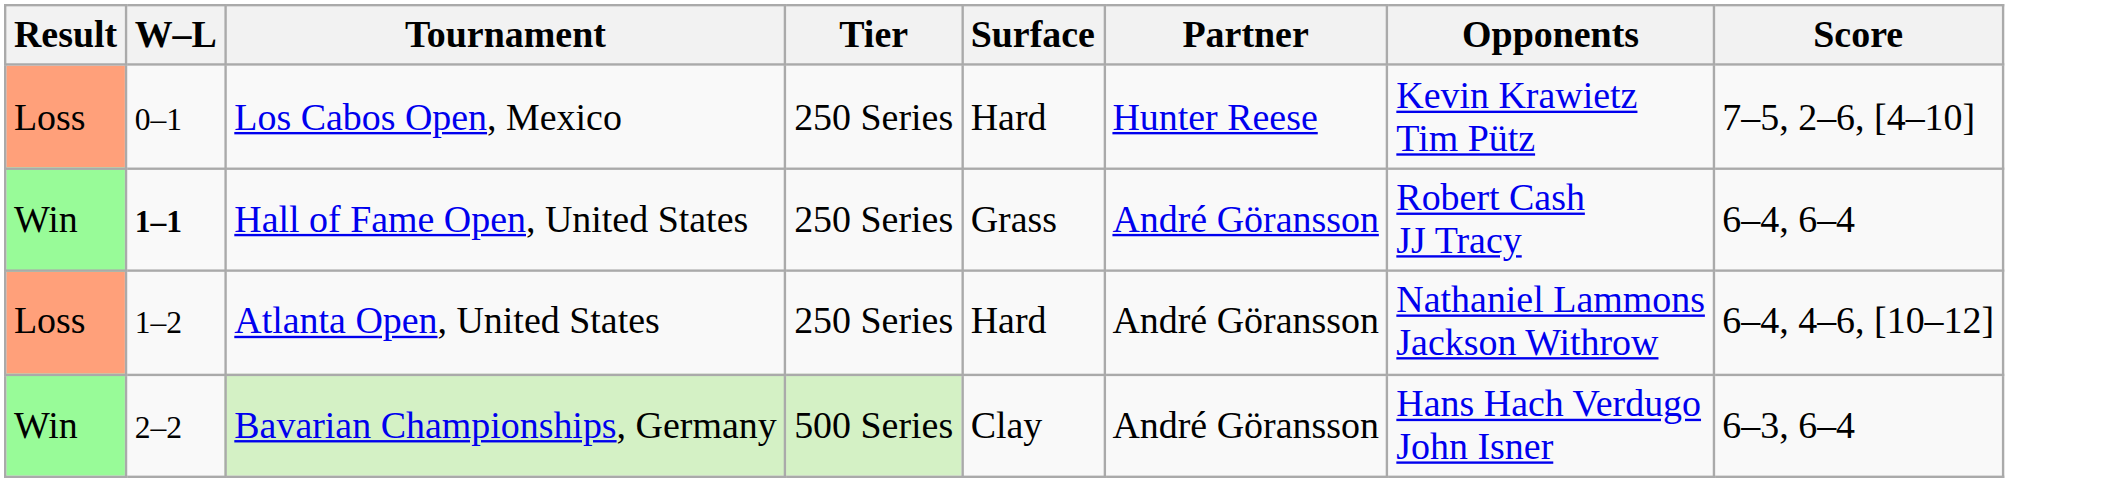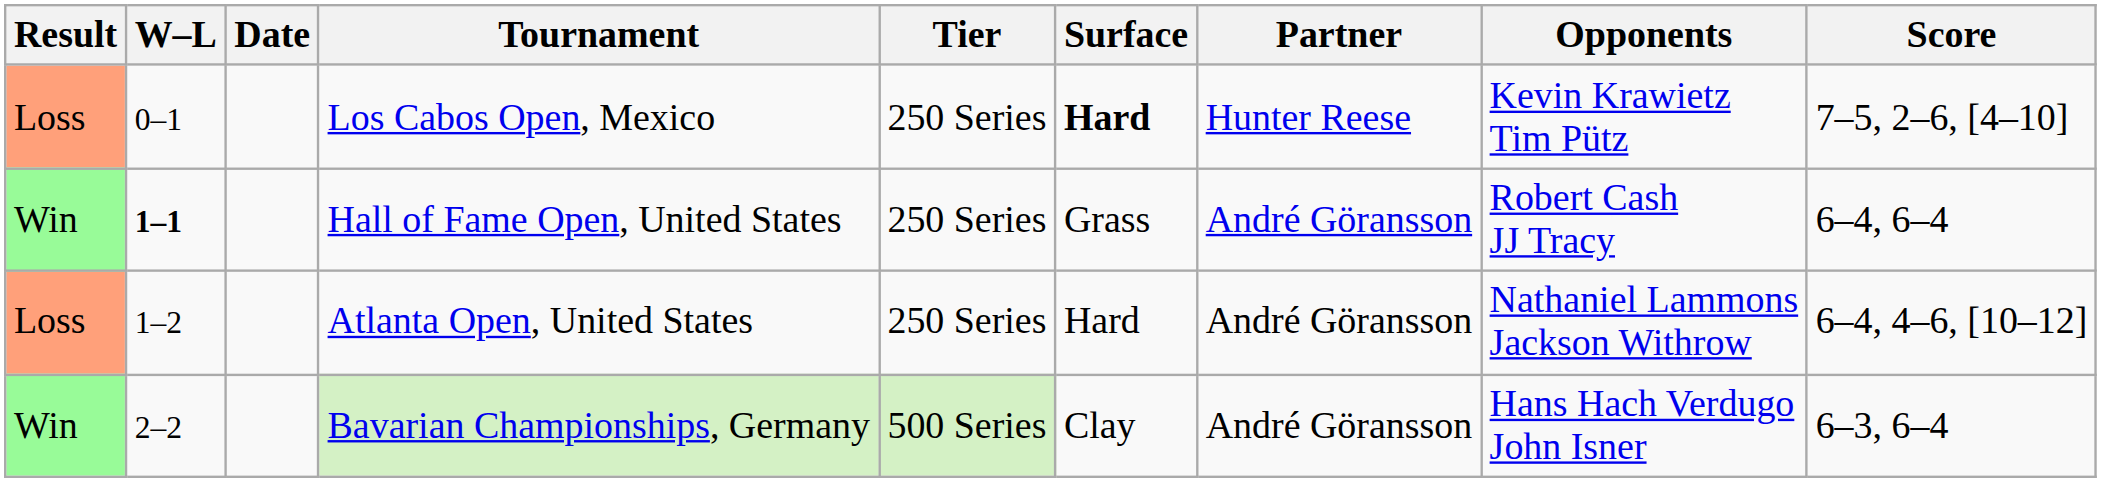+ column: Date
Los Cabos Open, Mexico | Surface: normal -> bold
